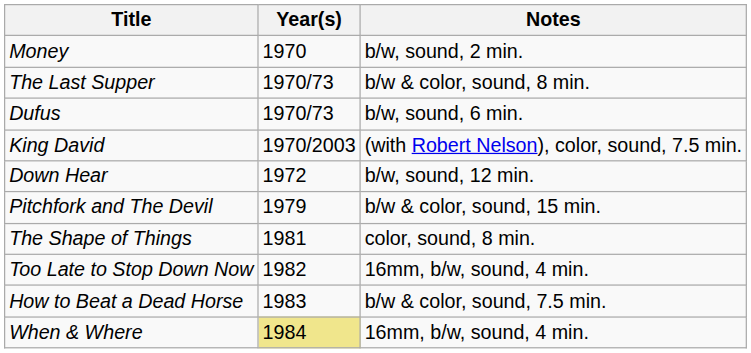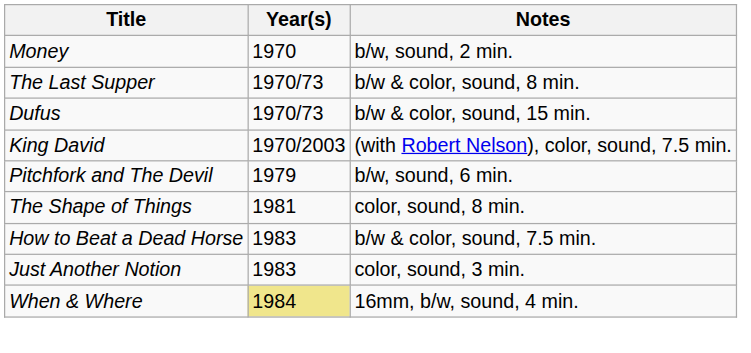Dufus | Notes: b/w, sound, 6 min. -> b/w & color, sound, 15 min.
- row: Down Hear | 1972 | b/w, sound, 12 min.
Pitchfork and The Devil | Notes: b/w & color, sound, 15 min. -> b/w, sound, 6 min.
- row: Too Late to Stop Down Now | 1982 | 16mm, b/w, sound, 4 min.
+ row: Just Another Notion | 1983 | color, sound, 3 min.
